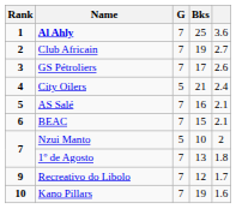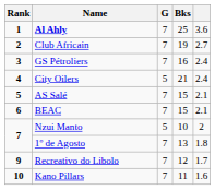GS Pétroliers | Bks: 17 -> 16
GS Pétroliers | column 5: 2.6 -> 2.4
AS Salé | Bks: 16 -> 15
Kano Pillars | Bks: 19 -> 11
